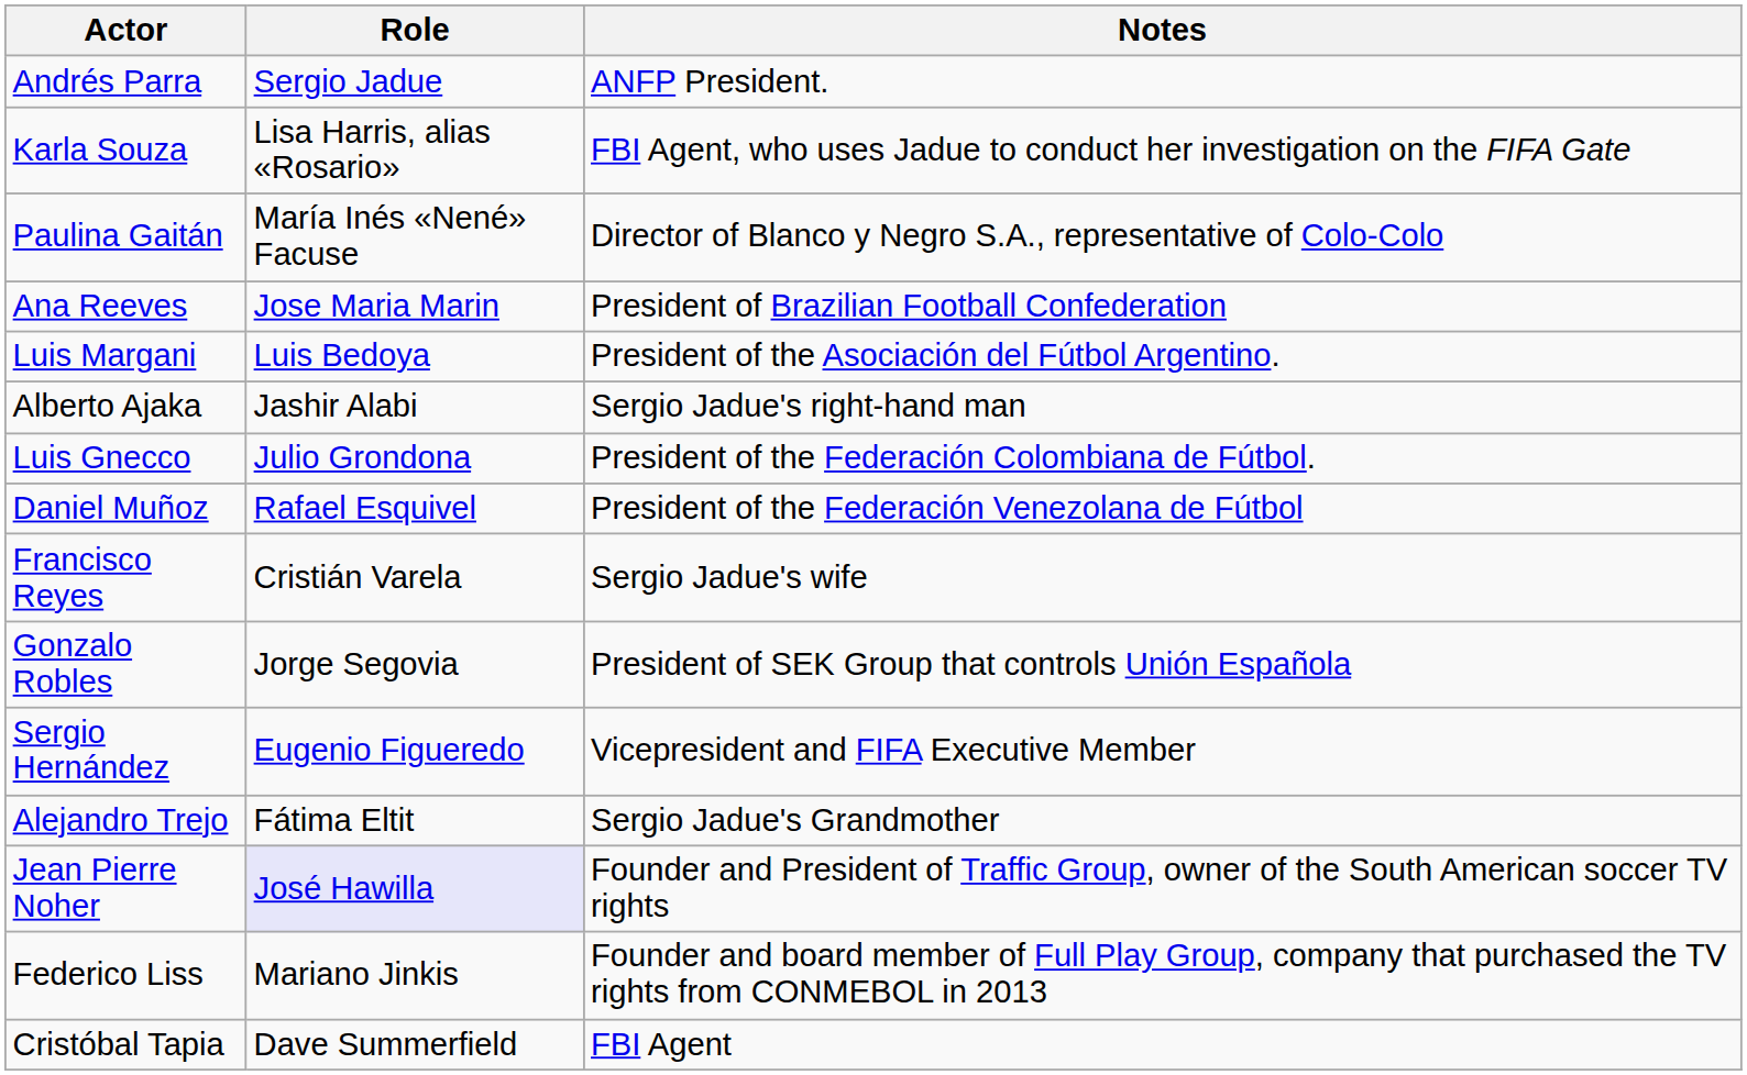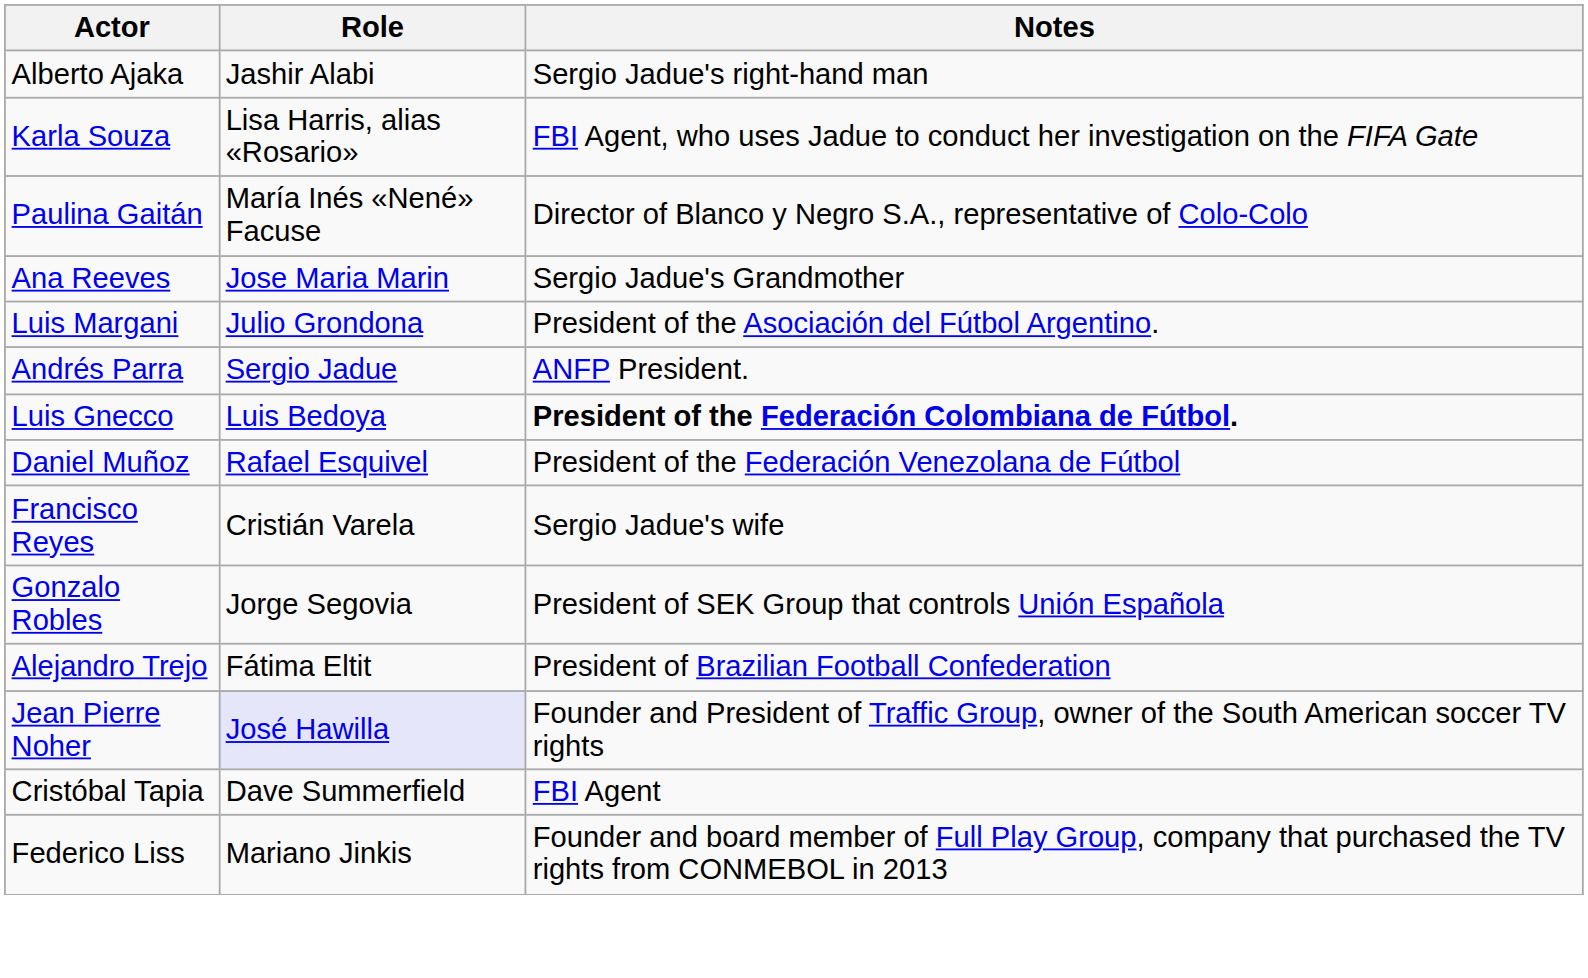rows swapped: Andrés Parra <-> Alberto Ajaka
Ana Reeves | Notes: President of Brazilian Football Confederation -> Sergio Jadue's Grandmother
Luis Margani | Role: Luis Bedoya -> Julio Grondona
Luis Gnecco | Role: Julio Grondona -> Luis Bedoya
Luis Gnecco | Notes: normal -> bold
- row: Sergio Hernández | Eugenio Figueredo | Vicepresident and FIFA Executive Member
Alejandro Trejo | Notes: Sergio Jadue's Grandmother -> President of Brazilian Football Confederation
rows swapped: Federico Liss <-> Cristóbal Tapia
